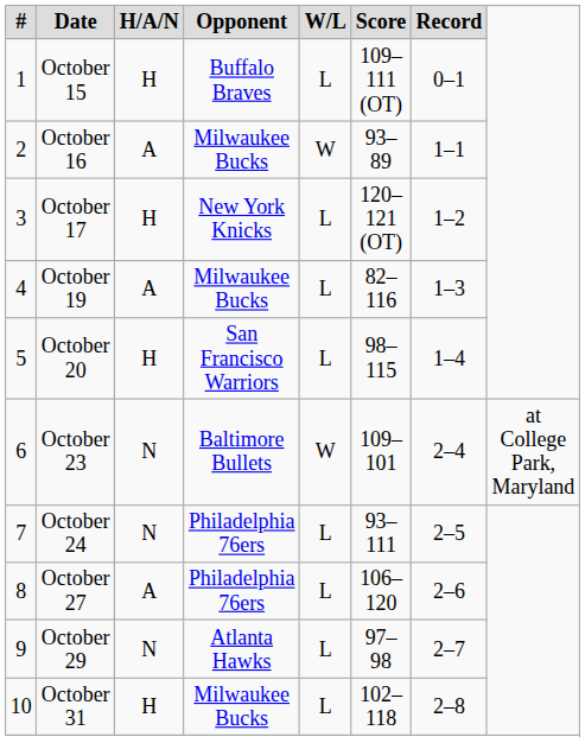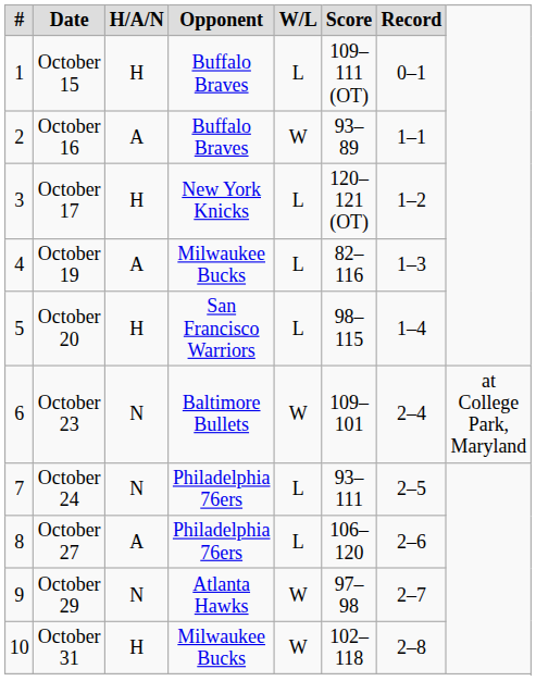October 16 | Opponent: Milwaukee Bucks -> Buffalo Braves
October 29 | W/L: L -> W
October 31 | W/L: L -> W
